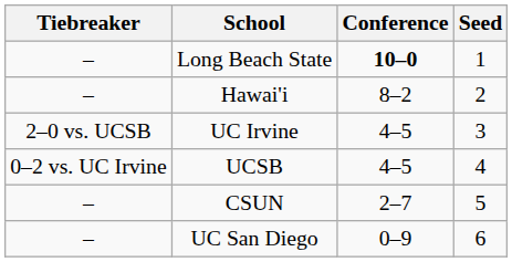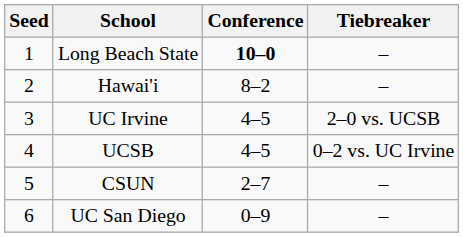columns swapped: Seed <-> Tiebreaker
